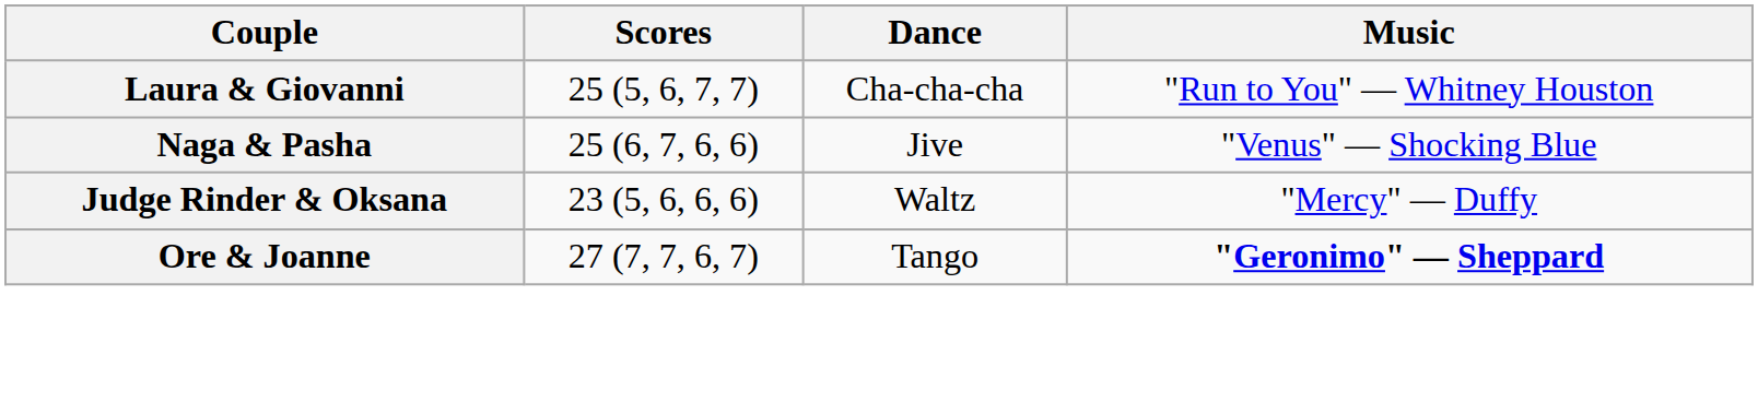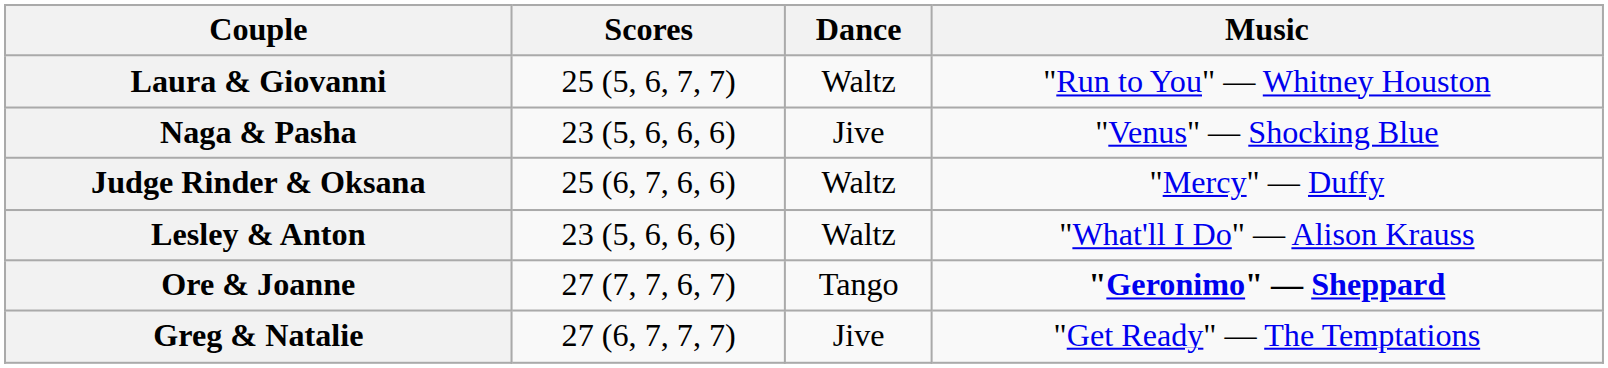Laura & Giovanni | Dance: Cha-cha-cha -> Waltz
Naga & Pasha | Scores: 25 (6, 7, 6, 6) -> 23 (5, 6, 6, 6)
Judge Rinder & Oksana | Scores: 23 (5, 6, 6, 6) -> 25 (6, 7, 6, 6)
+ row: Lesley & Anton | 23 (5, 6, 6, 6) | Waltz | "What'll I Do" — Alison Krauss
+ row: Greg & Natalie | 27 (6, 7, 7, 7) | Jive | "Get Ready" — The Temptations
